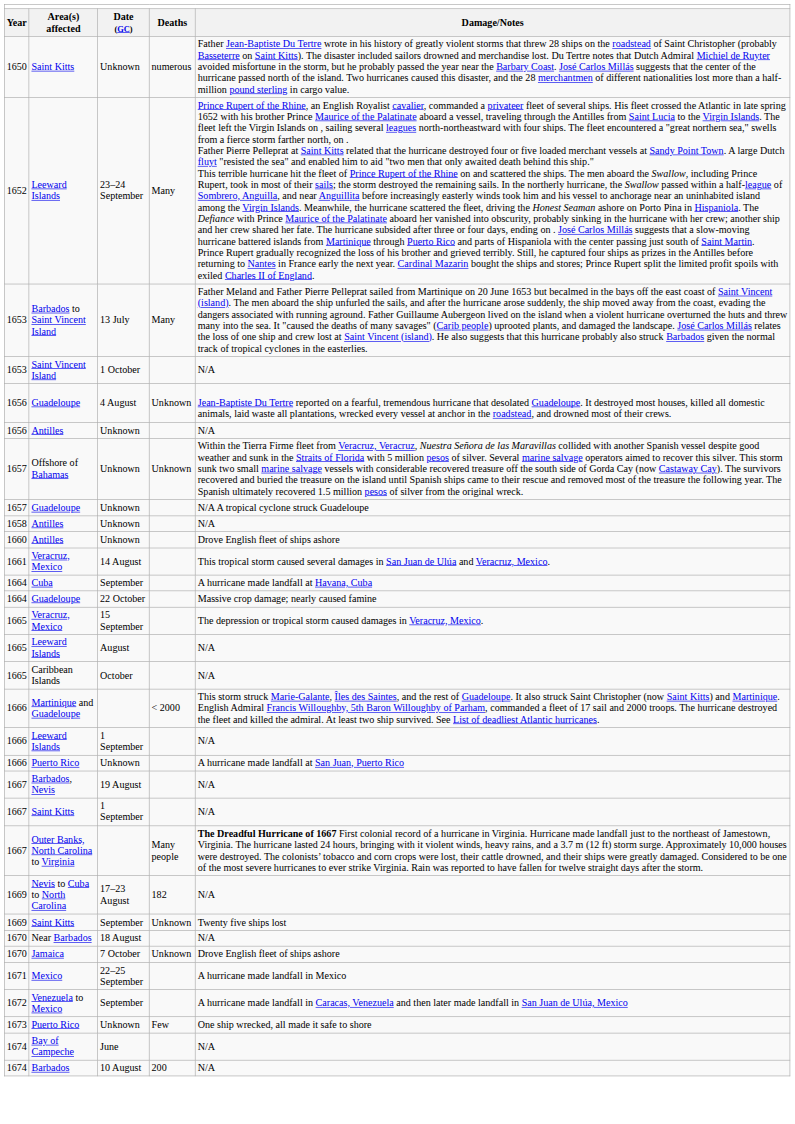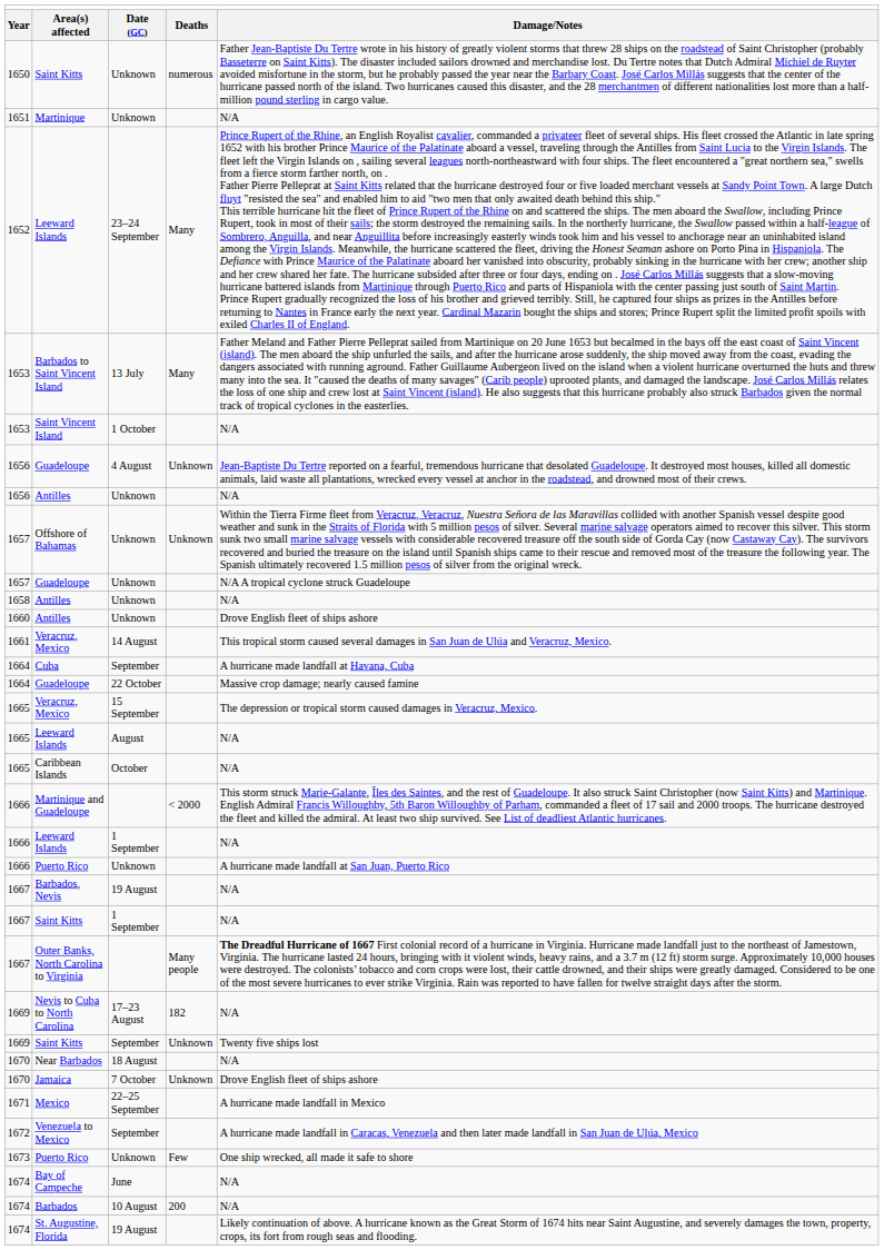+ row: 1651 | Martinique | Unknown | N/A
+ row: 1674 | St. Augustine, Florida | 19 August | Likely continuation of above. A hurricane known as the Great Storm of 1674 hits near Saint Augustine, and severely damages the town, property, crops, its fort from rough seas and flooding.
